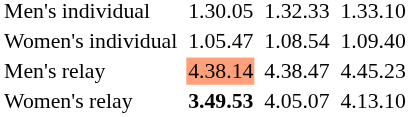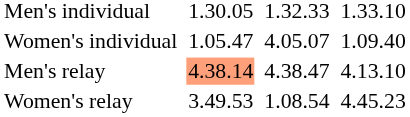Women's individual | column 5: 1.08.54 -> 4.05.07
Men's relay | column 7: 4.45.23 -> 4.13.10
Women's relay | column 3: bold -> normal
Women's relay | column 5: 4.05.07 -> 1.08.54
Women's relay | column 7: 4.13.10 -> 4.45.23
